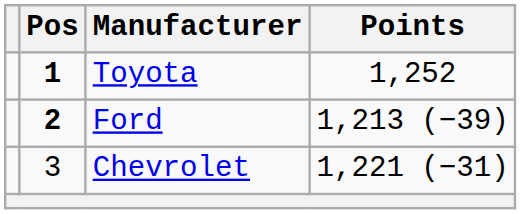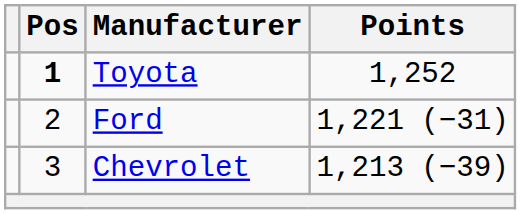Ford | Pos: bold -> normal
Ford | Points: 1,213 (−39) -> 1,221 (−31)
Chevrolet | Points: 1,221 (−31) -> 1,213 (−39)
